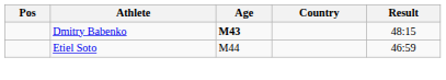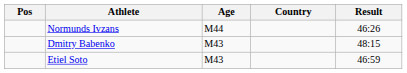+ row: Normunds Ivzans | M44 | 46:26
Dmitry Babenko | Age: bold -> normal
Etiel Soto | Age: M44 -> M43
